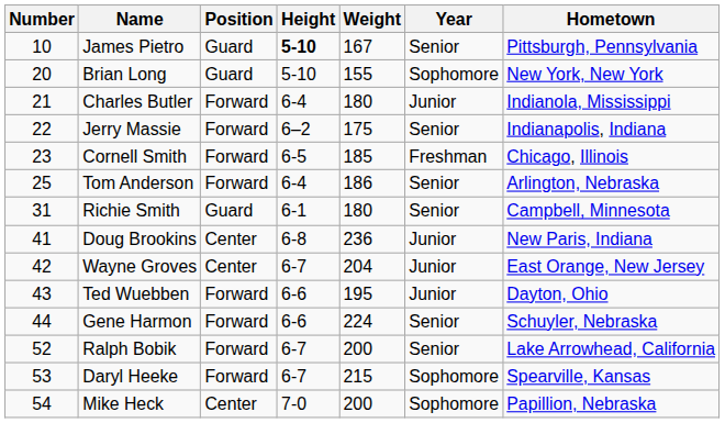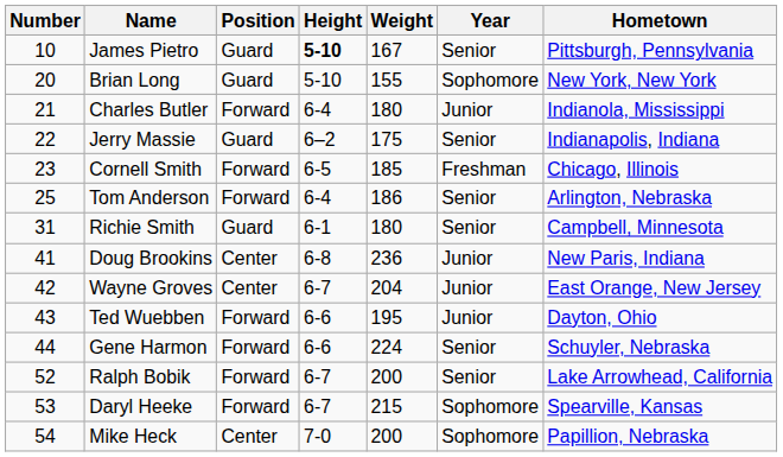Jerry Massie | Position: Forward -> Guard
